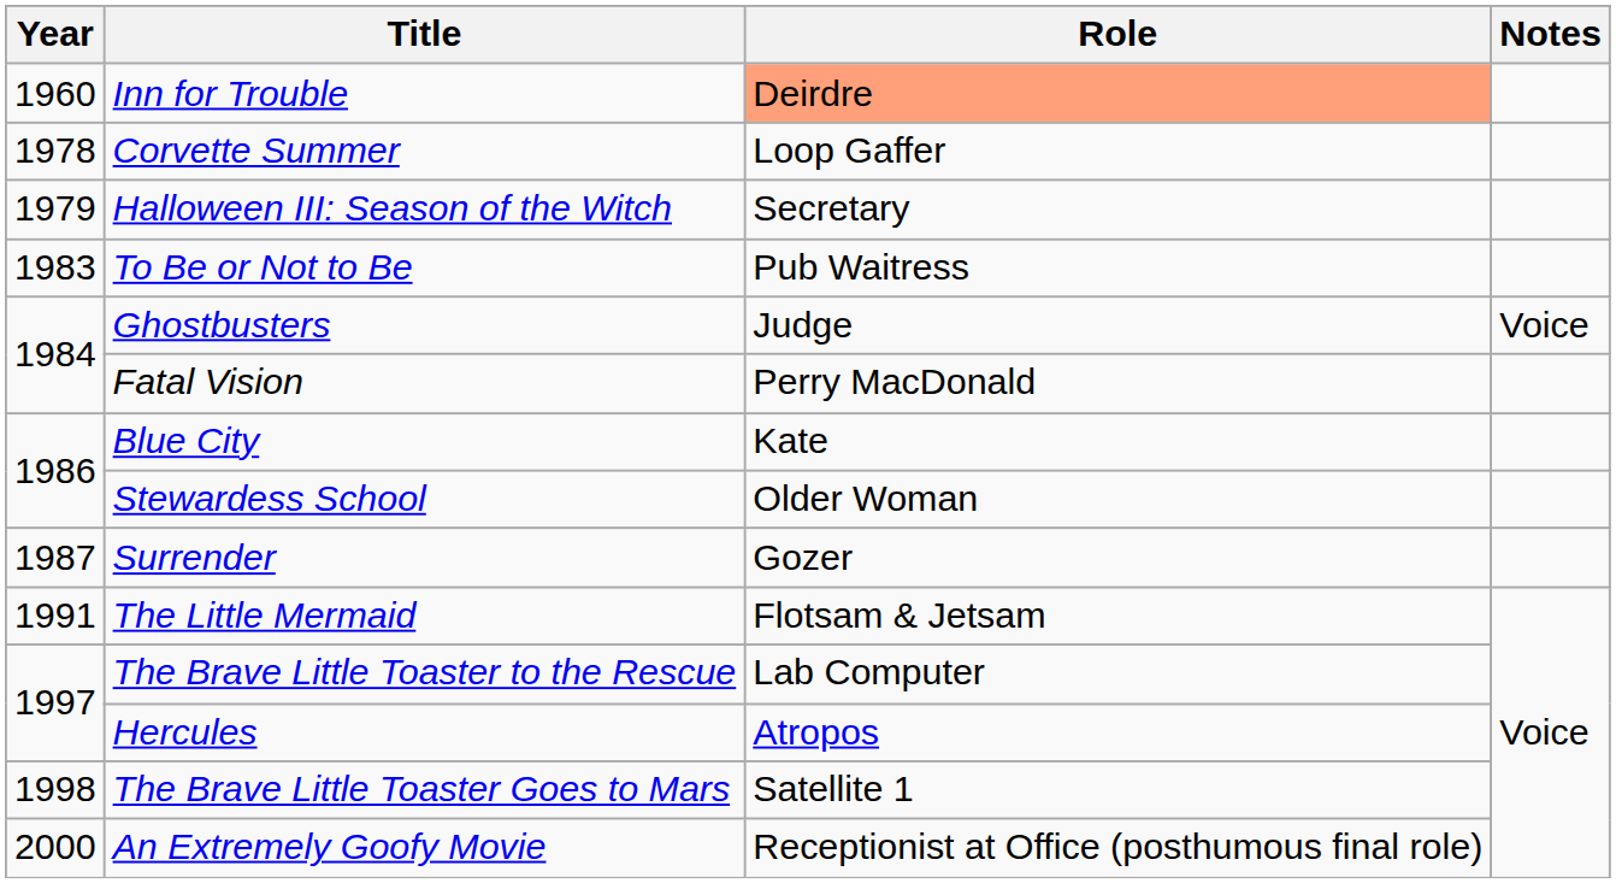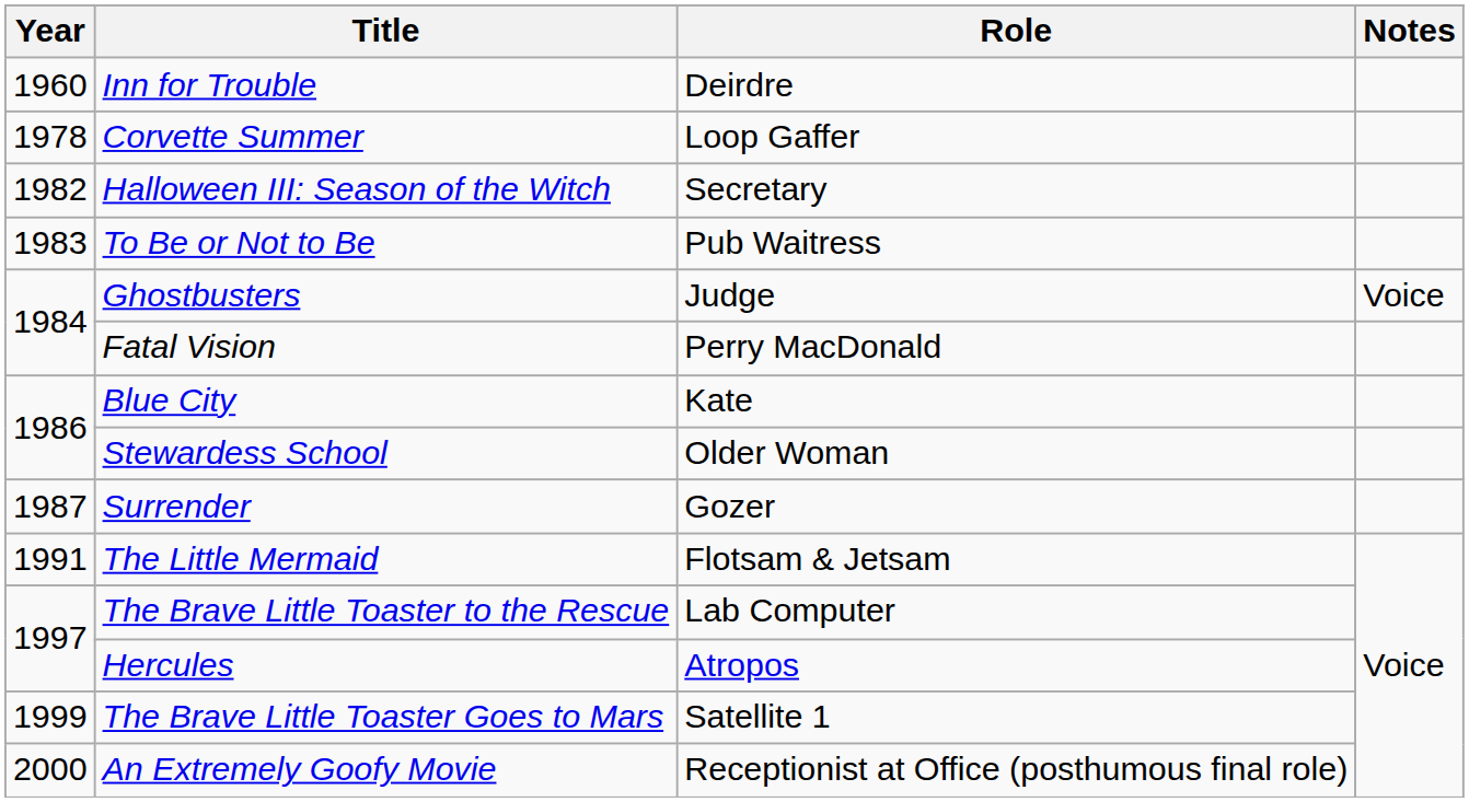Inn for Trouble | Role: lightsalmon background -> no background
Halloween III: Season of the Witch | Year: 1979 -> 1982
The Brave Little Toaster Goes to Mars | Year: 1998 -> 1999
